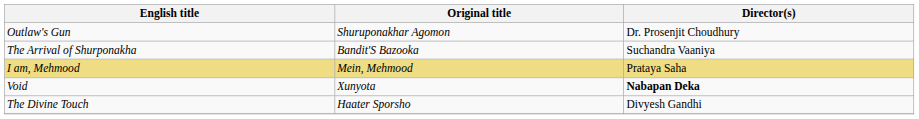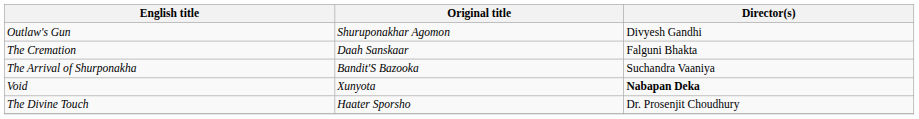Outlaw's Gun | Director(s): Dr. Prosenjit Choudhury -> Divyesh Gandhi
+ row: The Cremation | Daah Sanskaar | Falguni Bhakta
- row: I am, Mehmood | Mein, Mehmood | Prataya Saha
The Divine Touch | Director(s): Divyesh Gandhi -> Dr. Prosenjit Choudhury
